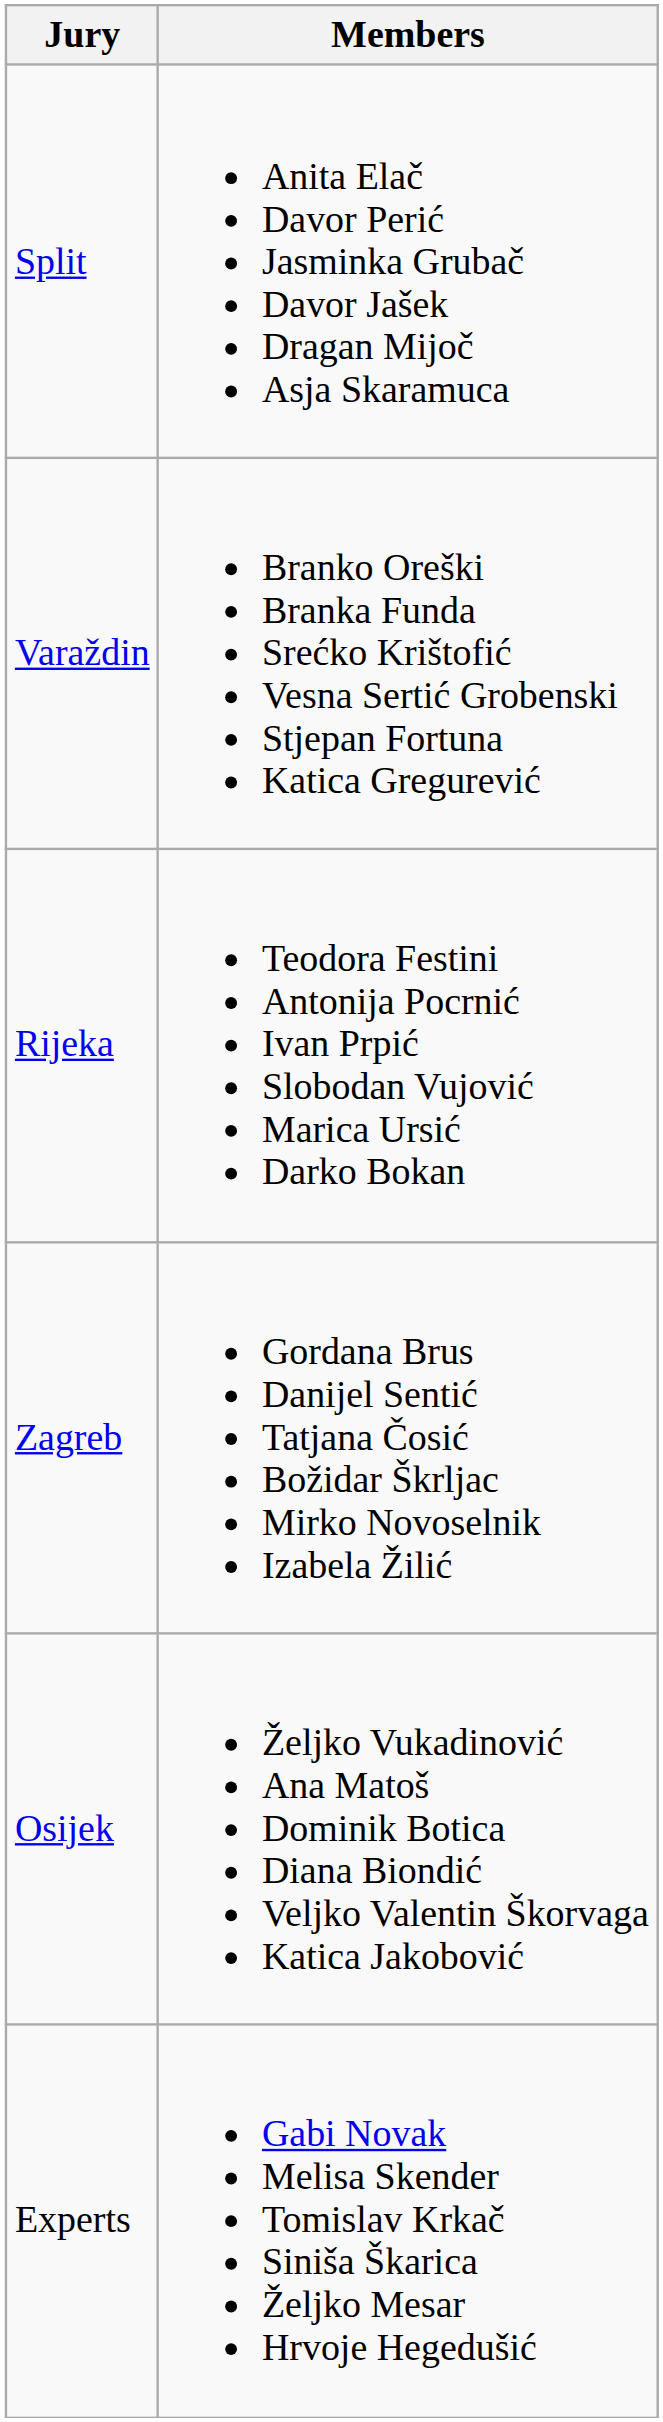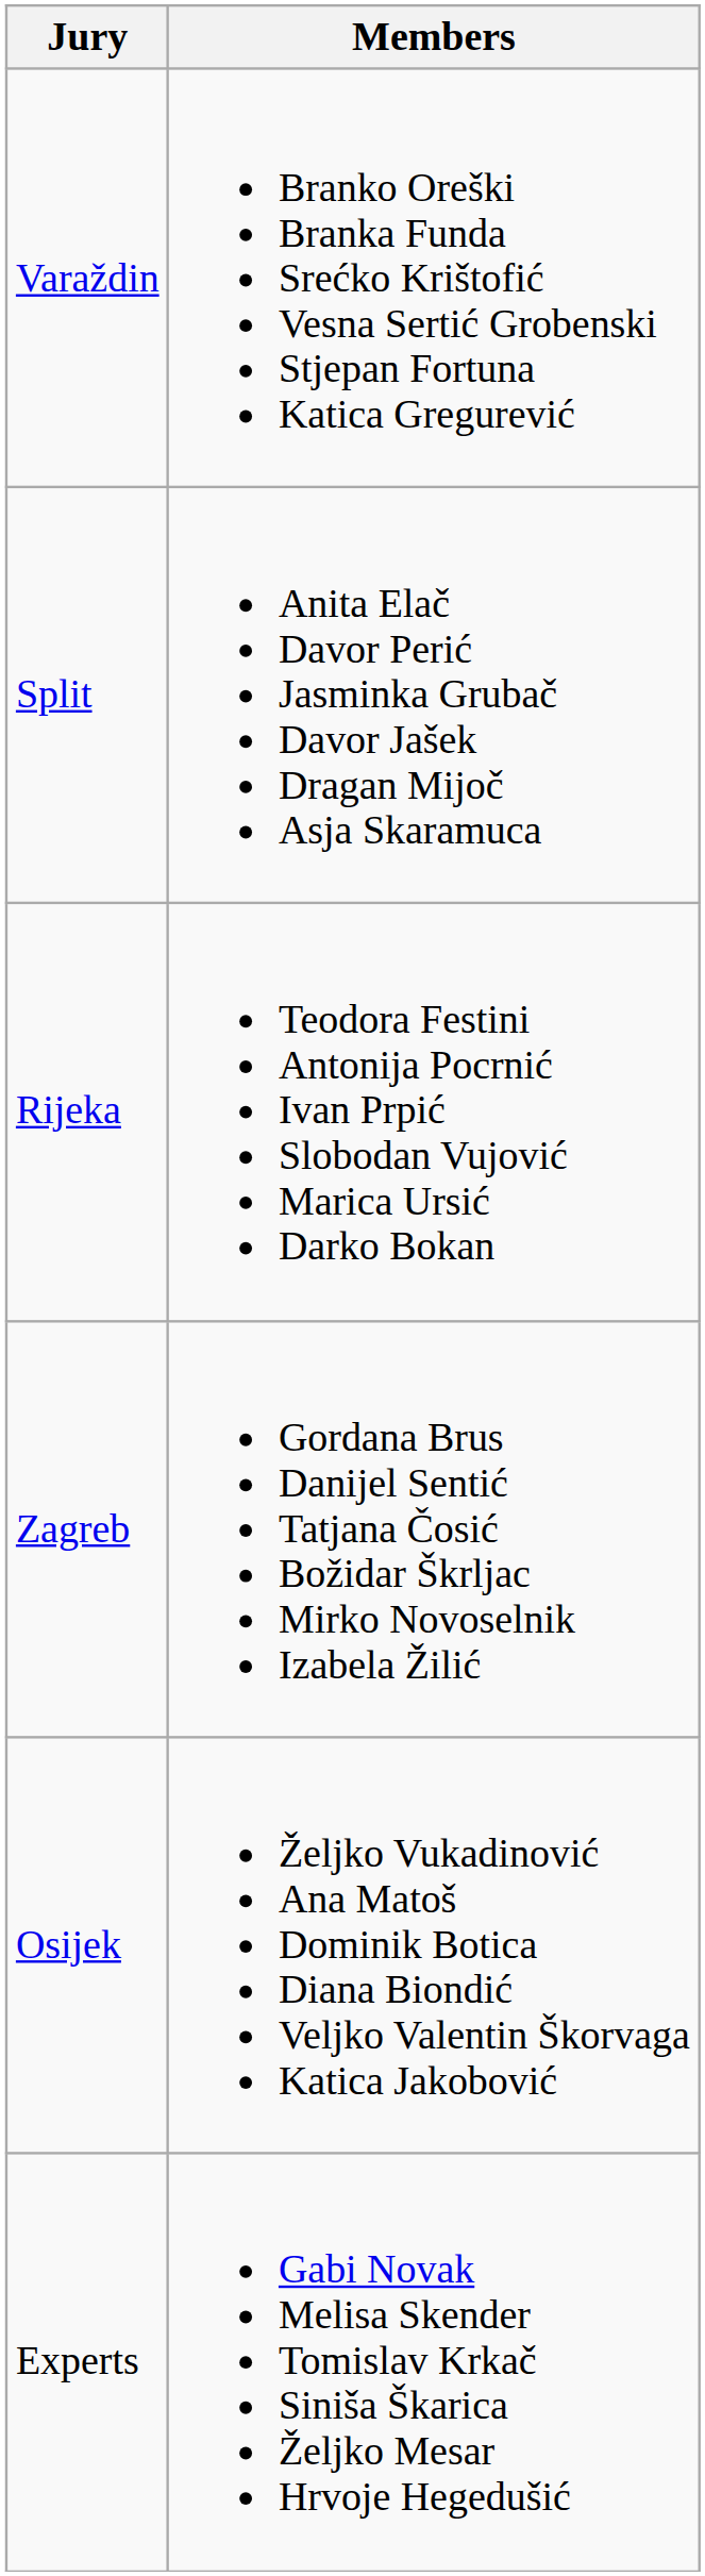rows swapped: Varaždin <-> Split
